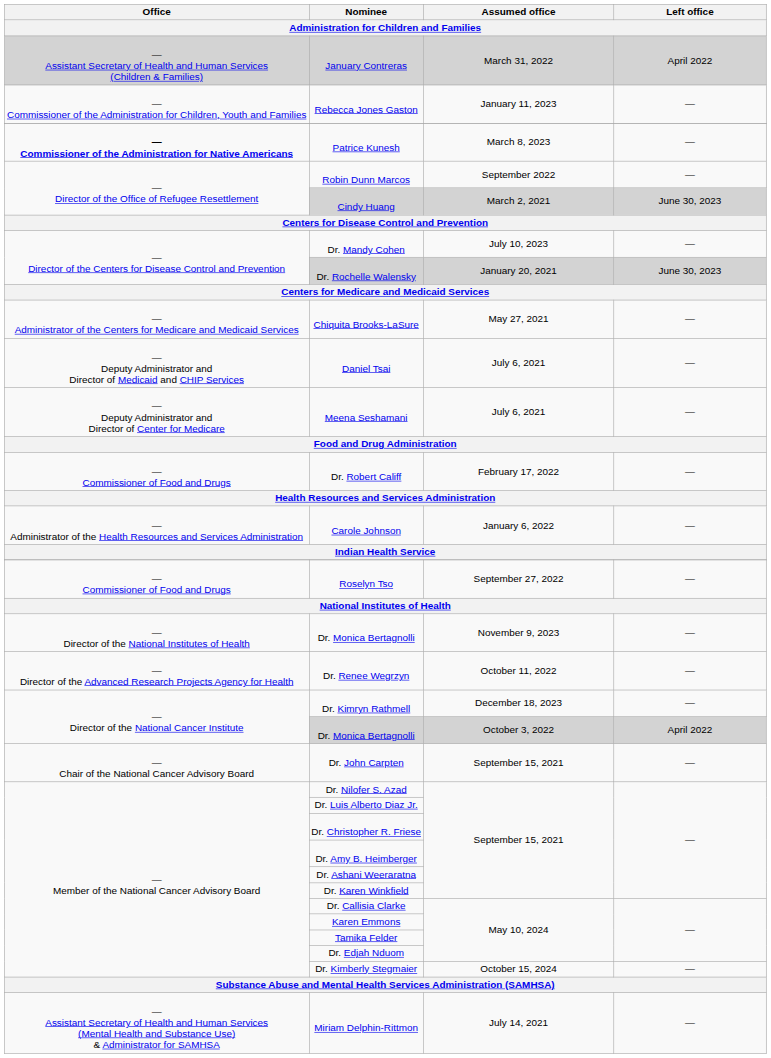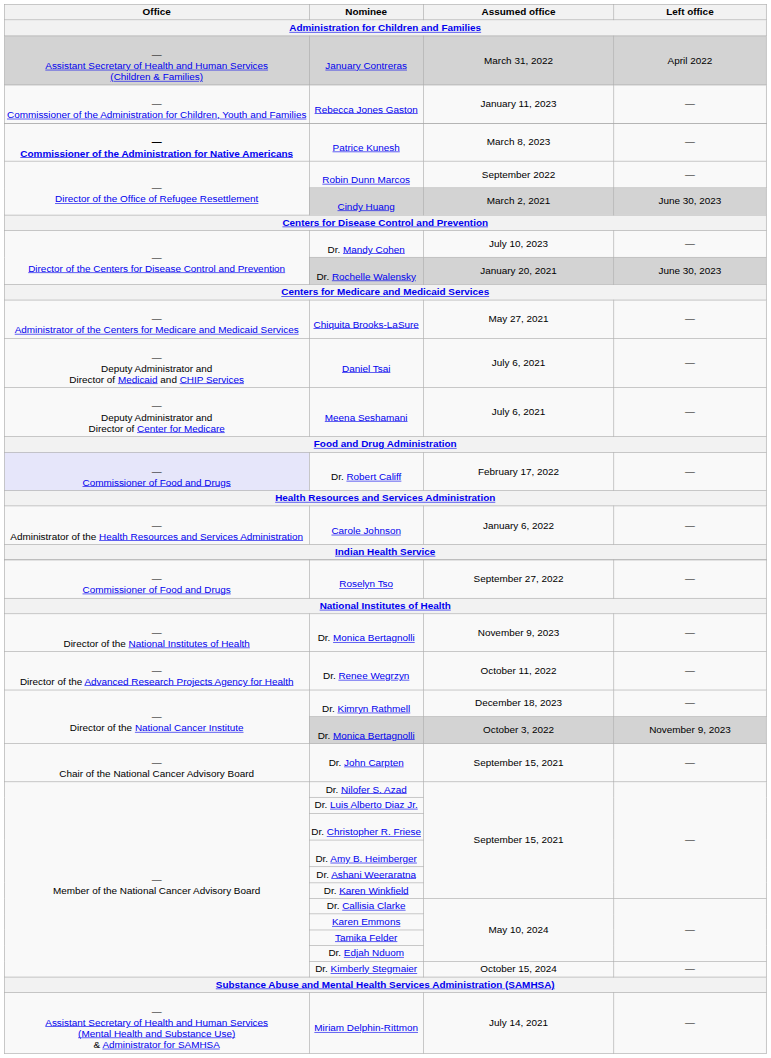Dr. Robert Califf | Office: no background -> lavender background
Dr. Monica Bertagnolli / October 3, 2022 | Left office: April 2022 -> November 9, 2023
